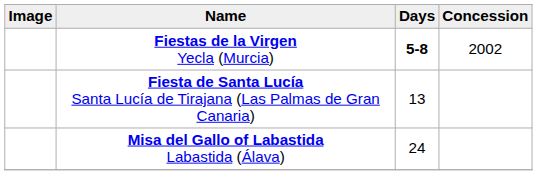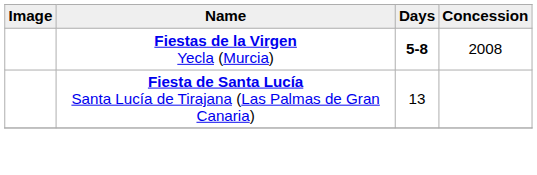Fiestas de la Virgen Yecla (Murcia) | Concession: 2002 -> 2008
- row: Misa del Gallo of Labastida Labastida (Álava) | 24
